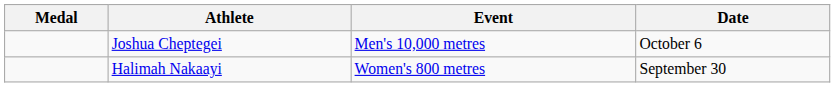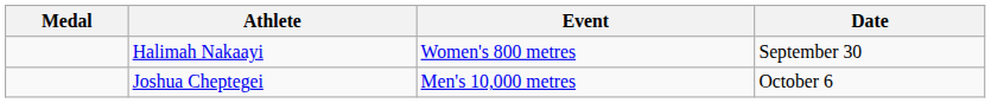rows swapped: Joshua Cheptegei <-> Halimah Nakaayi
